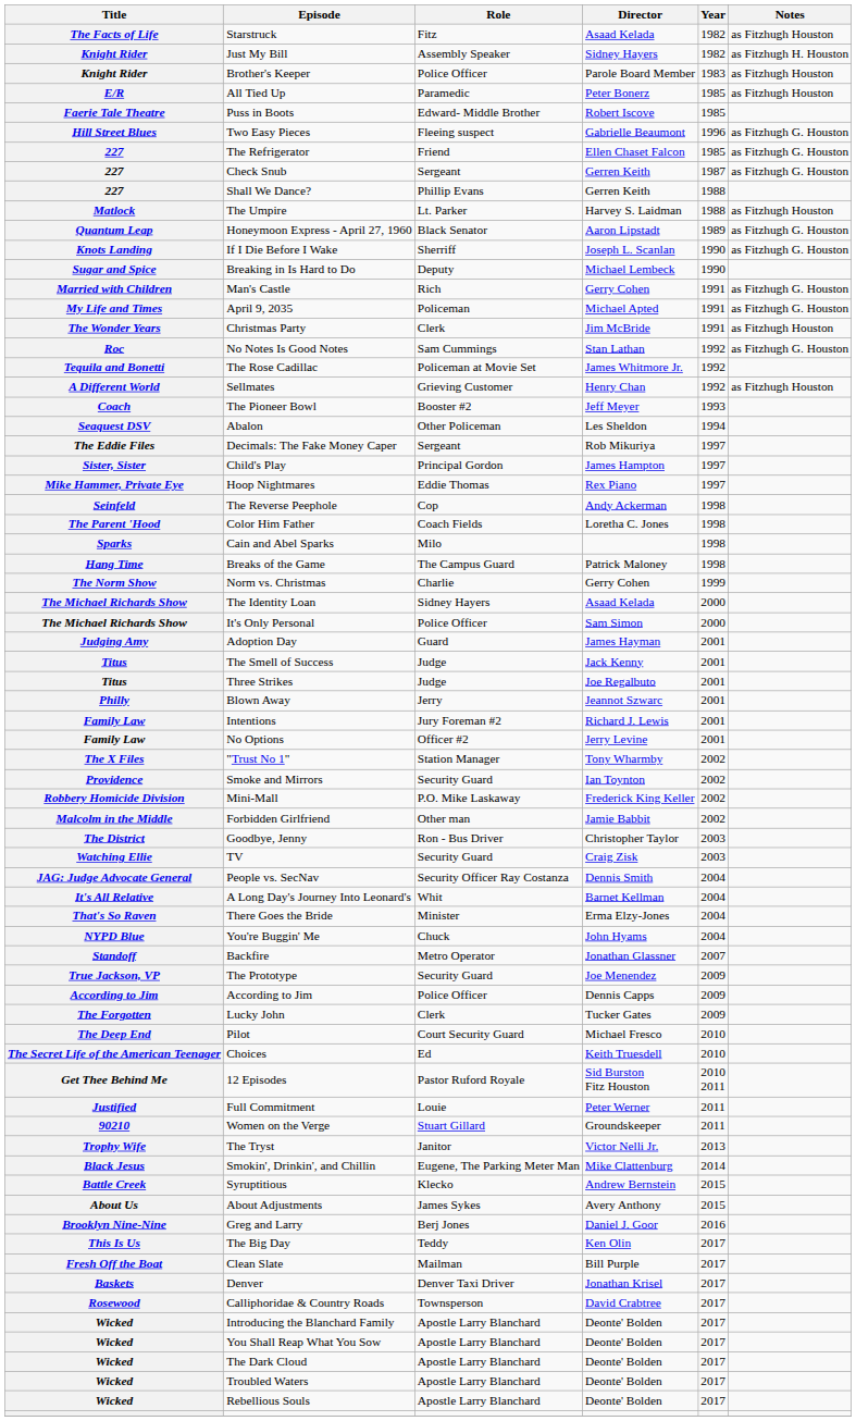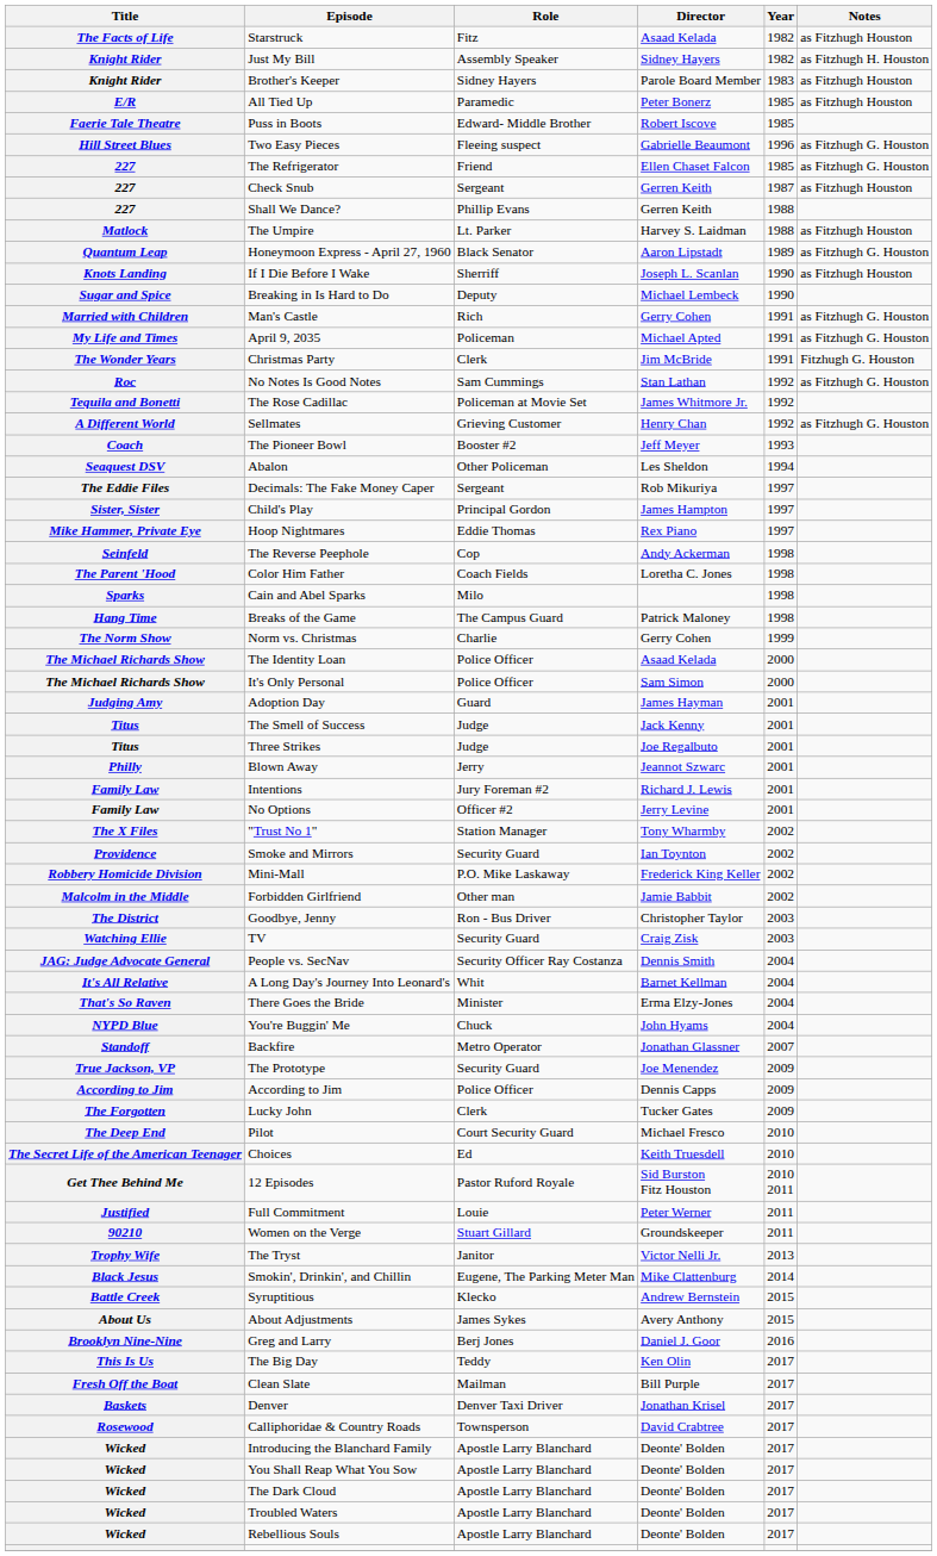Brother's Keeper | Role: Police Officer -> Sidney Hayers
Check Snub | Notes: as Fitzhugh G. Houston -> as Fitzhugh Houston
If I Die Before I Wake | Notes: as Fitzhugh G. Houston -> as Fitzhugh Houston
Christmas Party | Notes: as Fitzhugh Houston -> Fitzhugh G. Houston
Sellmates | Notes: as Fitzhugh Houston -> as Fitzhugh G. Houston
The Identity Loan | Role: Sidney Hayers -> Police Officer
